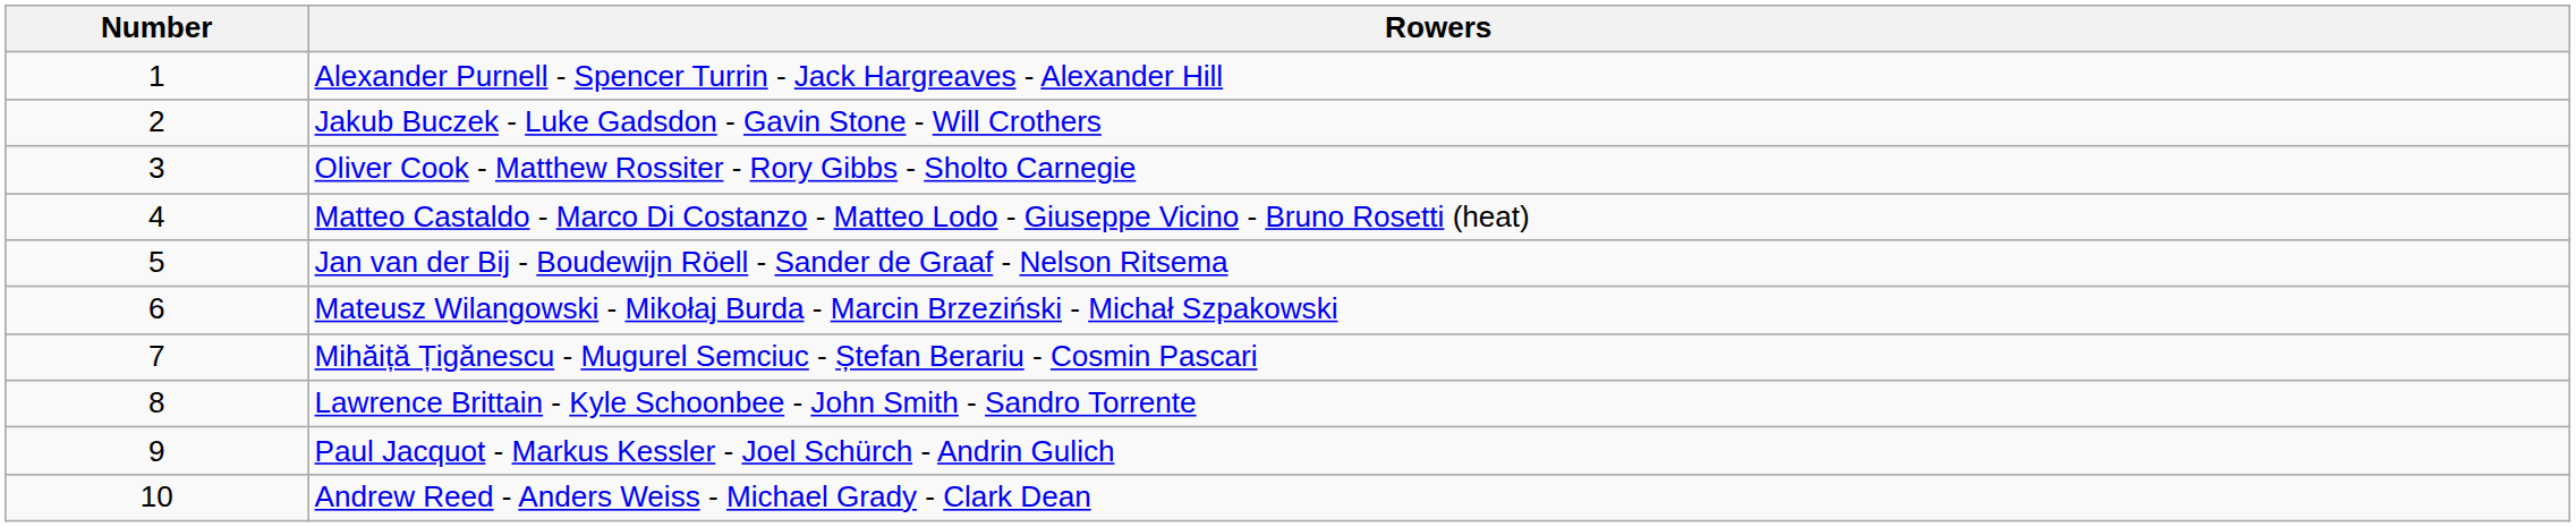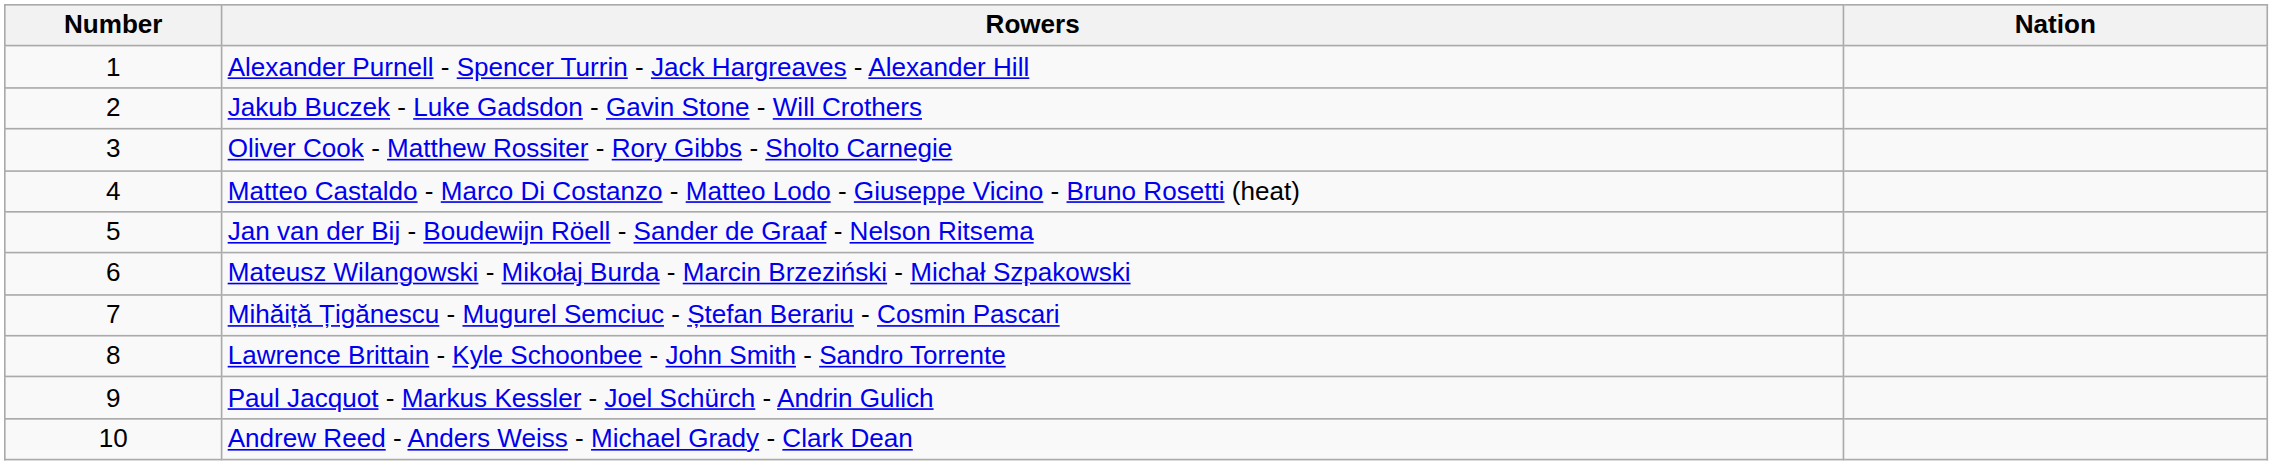+ column: Nation
